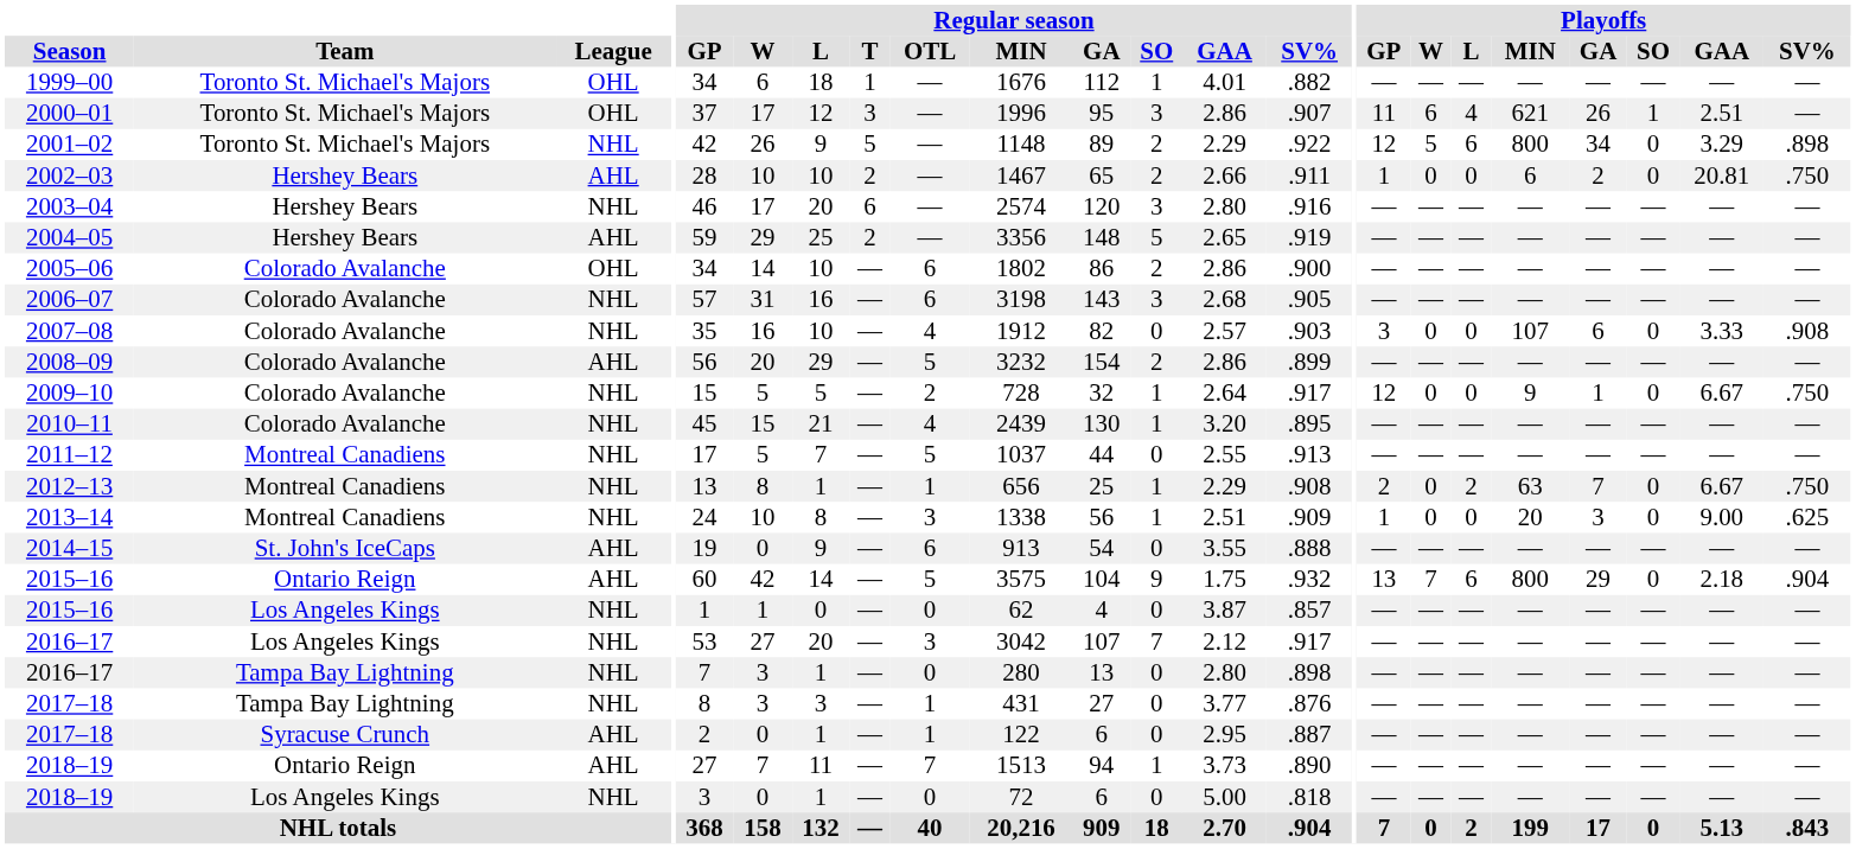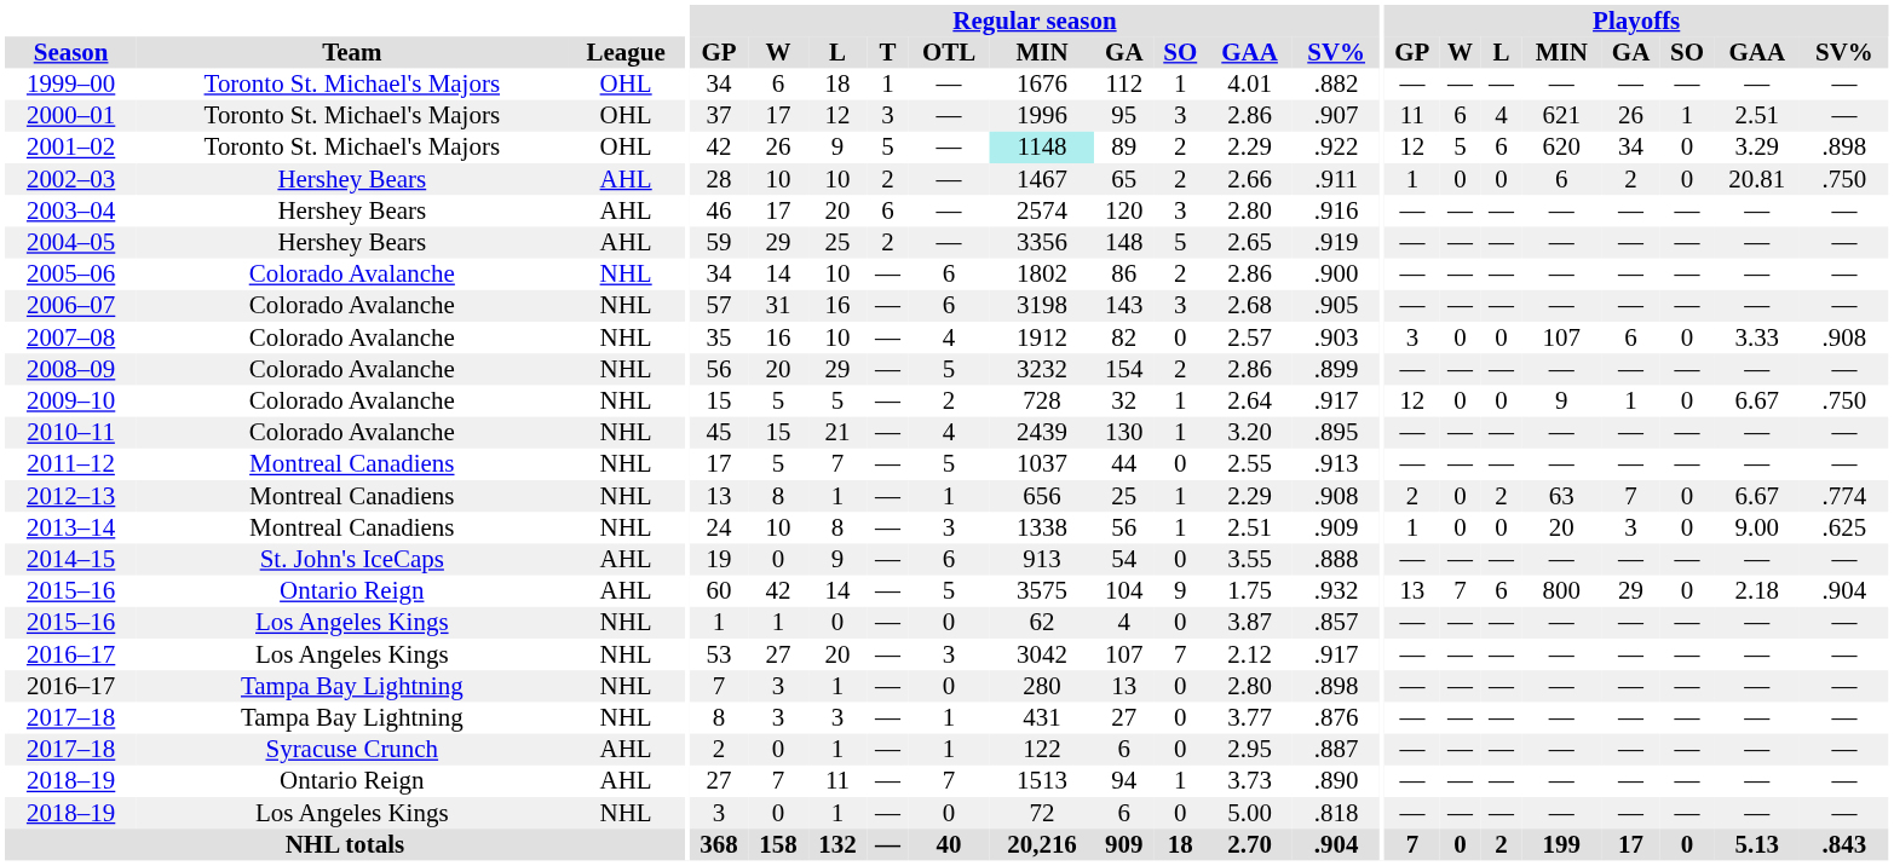2001–02 | League: NHL -> OHL
2001–02 | Regular season / MIN: no background -> paleturquoise background
2001–02 | Playoffs / MIN: 800 -> 620
2003–04 | League: NHL -> AHL
2005–06 | League: OHL -> NHL
2008–09 | League: AHL -> NHL
2012–13 | Playoffs / SV%: .750 -> .774
